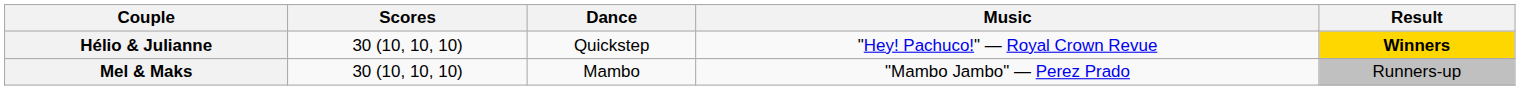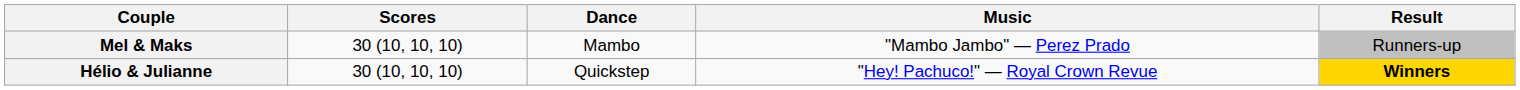rows swapped: Mel & Maks <-> Hélio & Julianne
